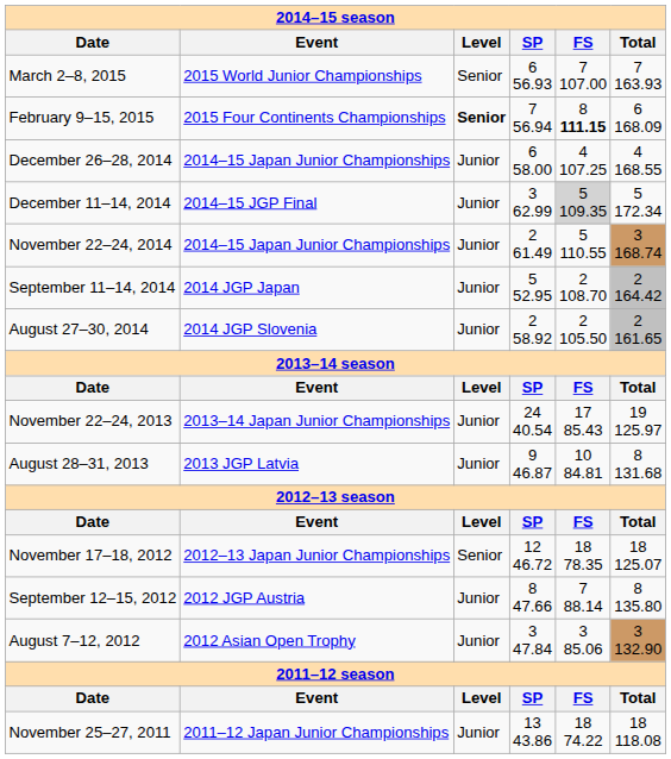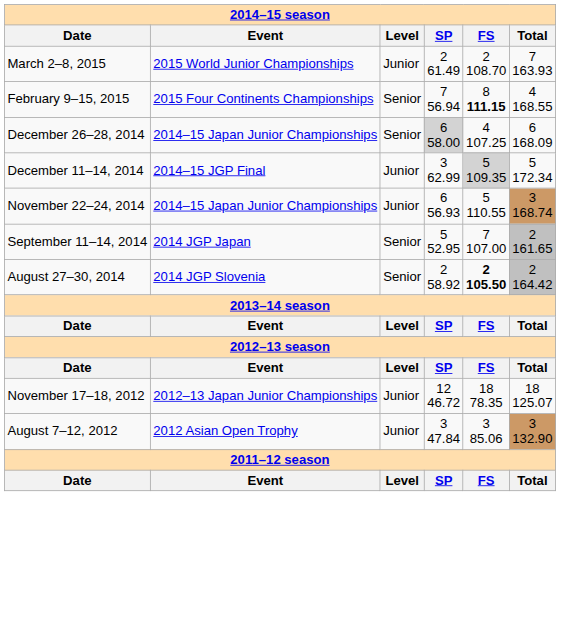March 2–8, 2015 | Level: Senior -> Junior
March 2–8, 2015 | SP: 6 56.93 -> 2 61.49
March 2–8, 2015 | FS: 7 107.00 -> 2 108.70
February 9–15, 2015 | Level: bold -> normal
February 9–15, 2015 | Total: 6 168.09 -> 4 168.55
December 26–28, 2014 | Level: Junior -> Senior
December 26–28, 2014 | SP: no background -> lightgrey background
December 26–28, 2014 | Total: 4 168.55 -> 6 168.09
November 22–24, 2014 | SP: 2 61.49 -> 6 56.93
September 11–14, 2014 | Level: Junior -> Senior
September 11–14, 2014 | FS: 2 108.70 -> 7 107.00
September 11–14, 2014 | Total: 2 164.42 -> 2 161.65
August 27–30, 2014 | Level: Junior -> Senior
August 27–30, 2014 | FS: normal -> bold
August 27–30, 2014 | Total: 2 161.65 -> 2 164.42
- row: November 22–24, 2013 | 2013–14 Japan Junior Championships | Junior | 24 40.54 | 17 85.43 | 19 125.97
- row: August 28–31, 2013 | 2013 JGP Latvia | Junior | 9 46.87 | 10 84.81 | 8 131.68
November 17–18, 2012 | Level: Senior -> Junior
- row: September 12–15, 2012 | 2012 JGP Austria | Junior | 8 47.66 | 7 88.14 | 8 135.80
- row: November 25–27, 2011 | 2011–12 Japan Junior Championships | Junior | 13 43.86 | 18 74.22 | 18 118.08
